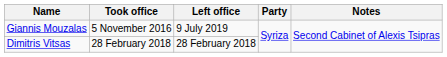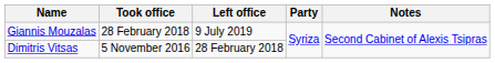Giannis Mouzalas | Took office: 5 November 2016 -> 28 February 2018
Dimitris Vitsas | Took office: 28 February 2018 -> 5 November 2016
